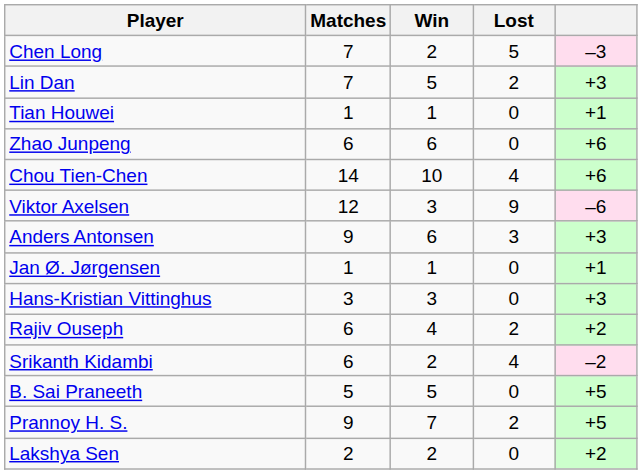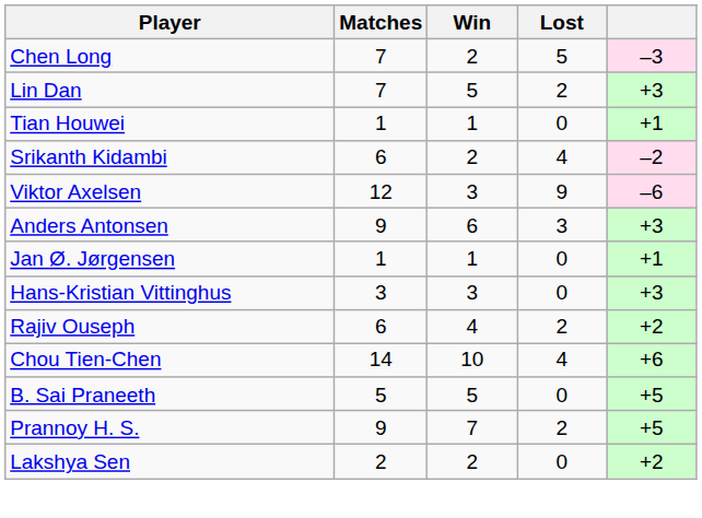- row: Zhao Junpeng | 6 | 6 | 0 | +6
rows swapped: Chou Tien-Chen <-> Srikanth Kidambi
